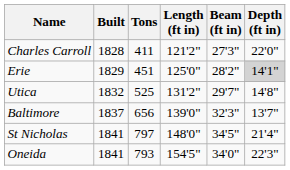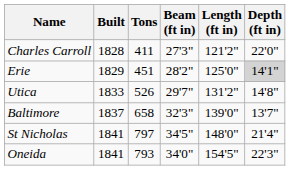columns swapped: Length (ft in) <-> Beam (ft in)
Utica | Built: 1832 -> 1833
Utica | Tons: 525 -> 526
Baltimore | Tons: 656 -> 658
